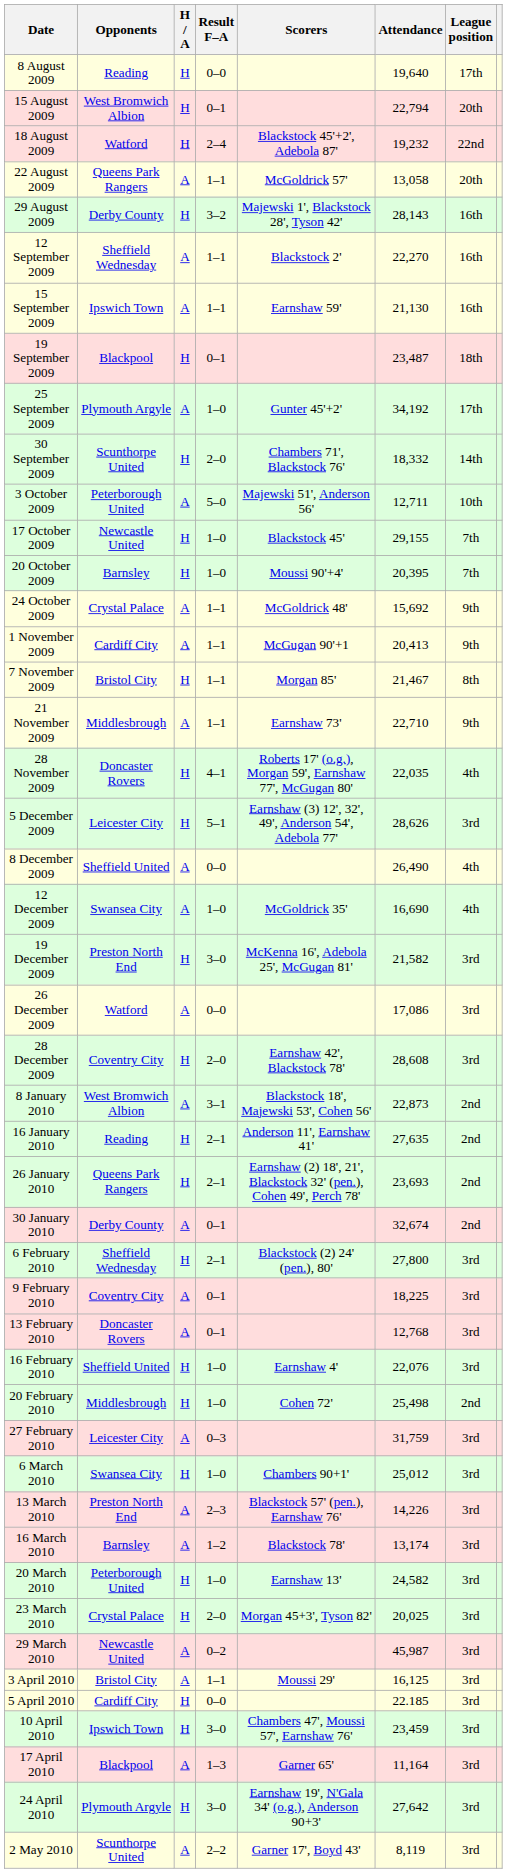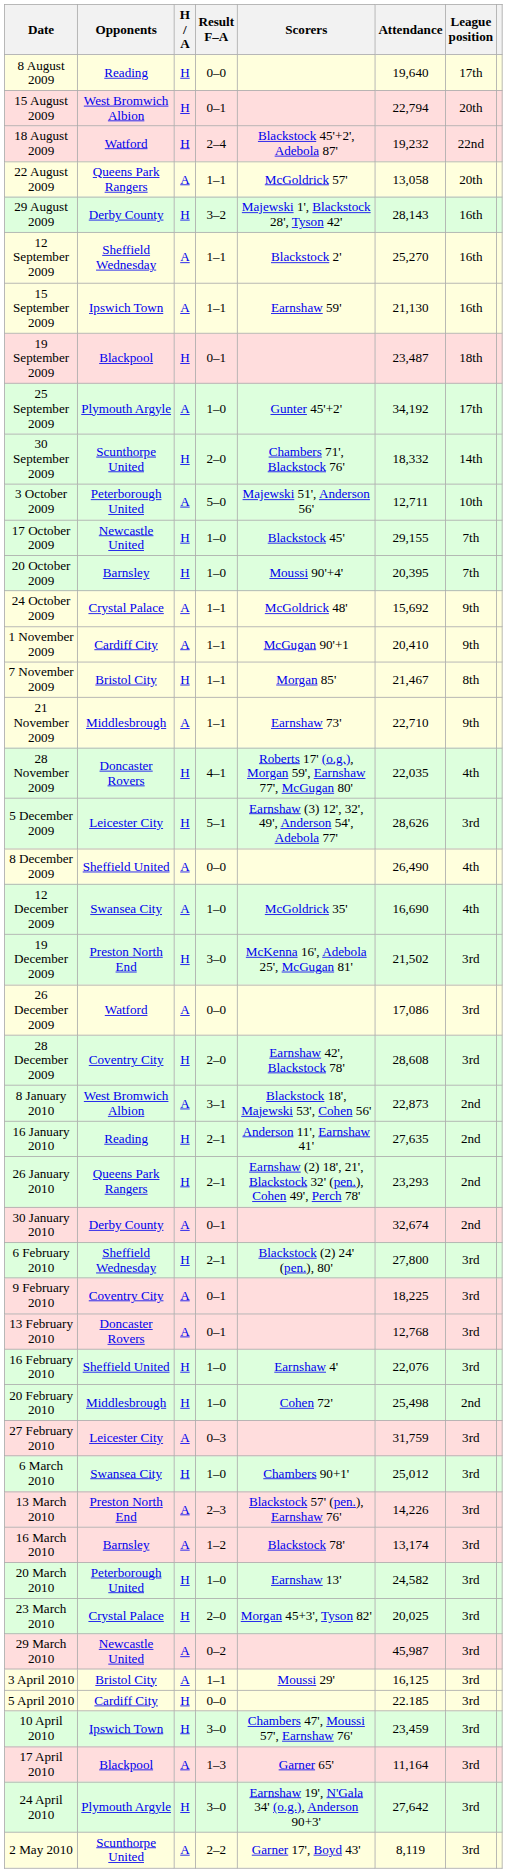12 September 2009 | Attendance: 22,270 -> 25,270
1 November 2009 | Attendance: 20,413 -> 20,410
19 December 2009 | Attendance: 21,582 -> 21,502
26 January 2010 | Attendance: 23,693 -> 23,293
